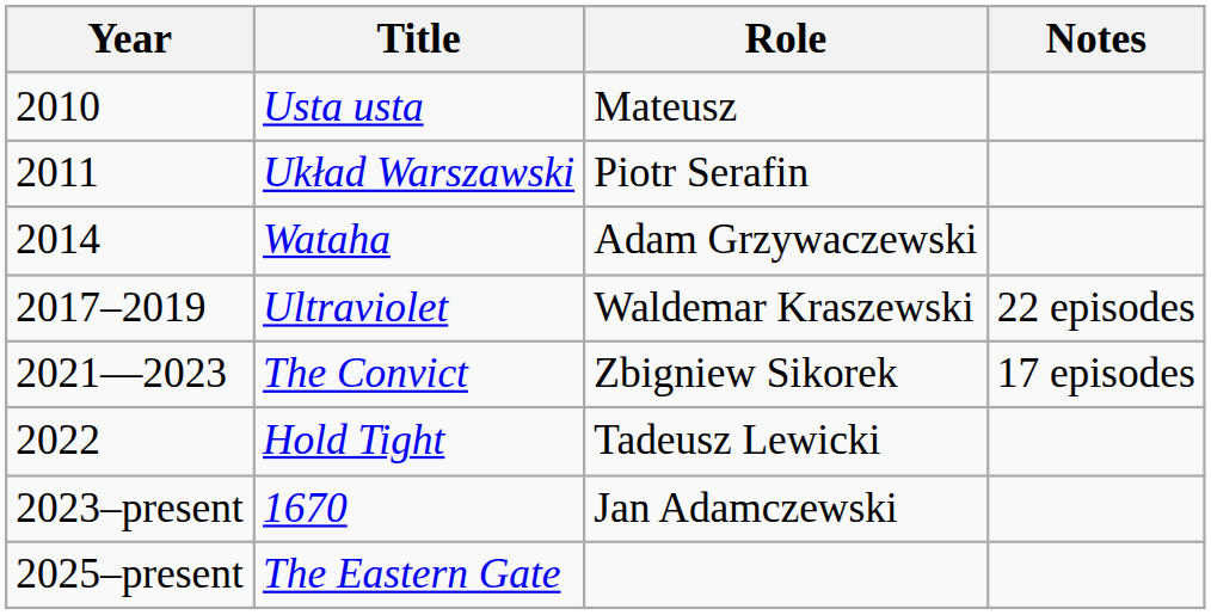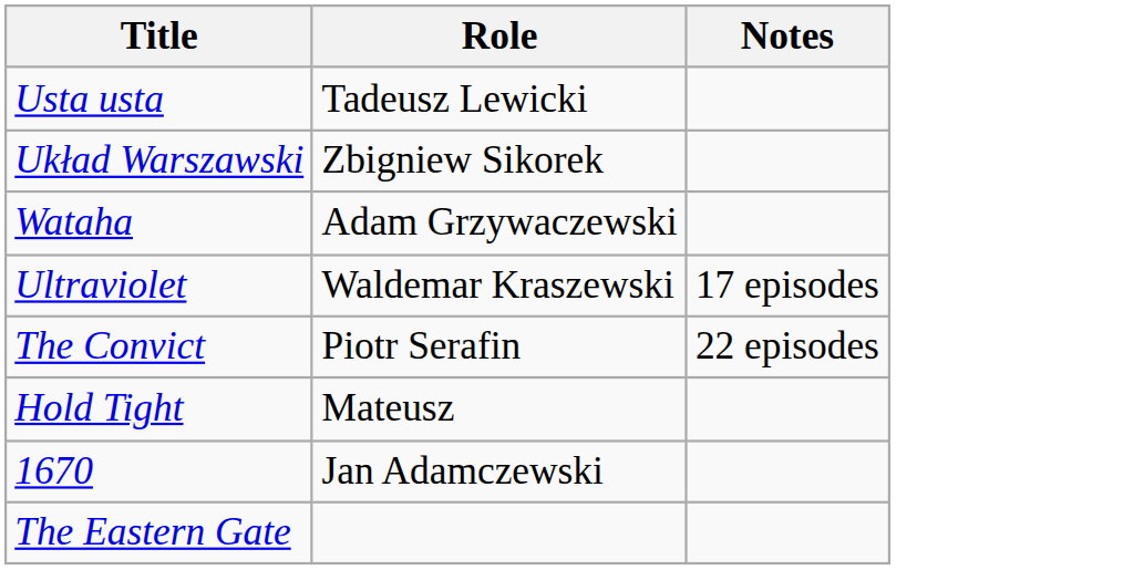- column: Year | 2010 | 2011 | 2014 | 2017–2019 | 2021—2023 | 2022 | 2023–present | 2025–present
Usta usta | Role: Mateusz -> Tadeusz Lewicki
Układ Warszawski | Role: Piotr Serafin -> Zbigniew Sikorek
Ultraviolet | Notes: 22 episodes -> 17 episodes
The Convict | Role: Zbigniew Sikorek -> Piotr Serafin
The Convict | Notes: 17 episodes -> 22 episodes
Hold Tight | Role: Tadeusz Lewicki -> Mateusz
